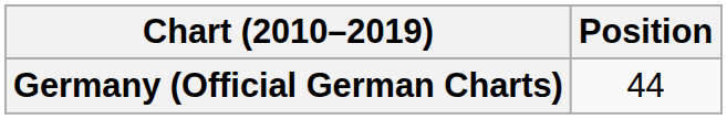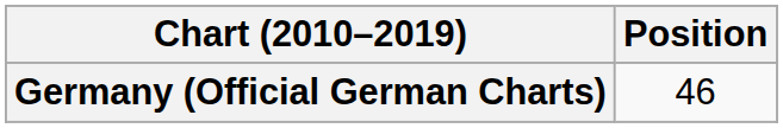Germany (Official German Charts) | Position: 44 -> 46
